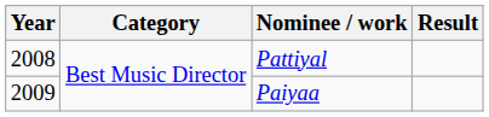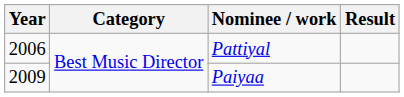Pattiyal | Year: 2008 -> 2006
